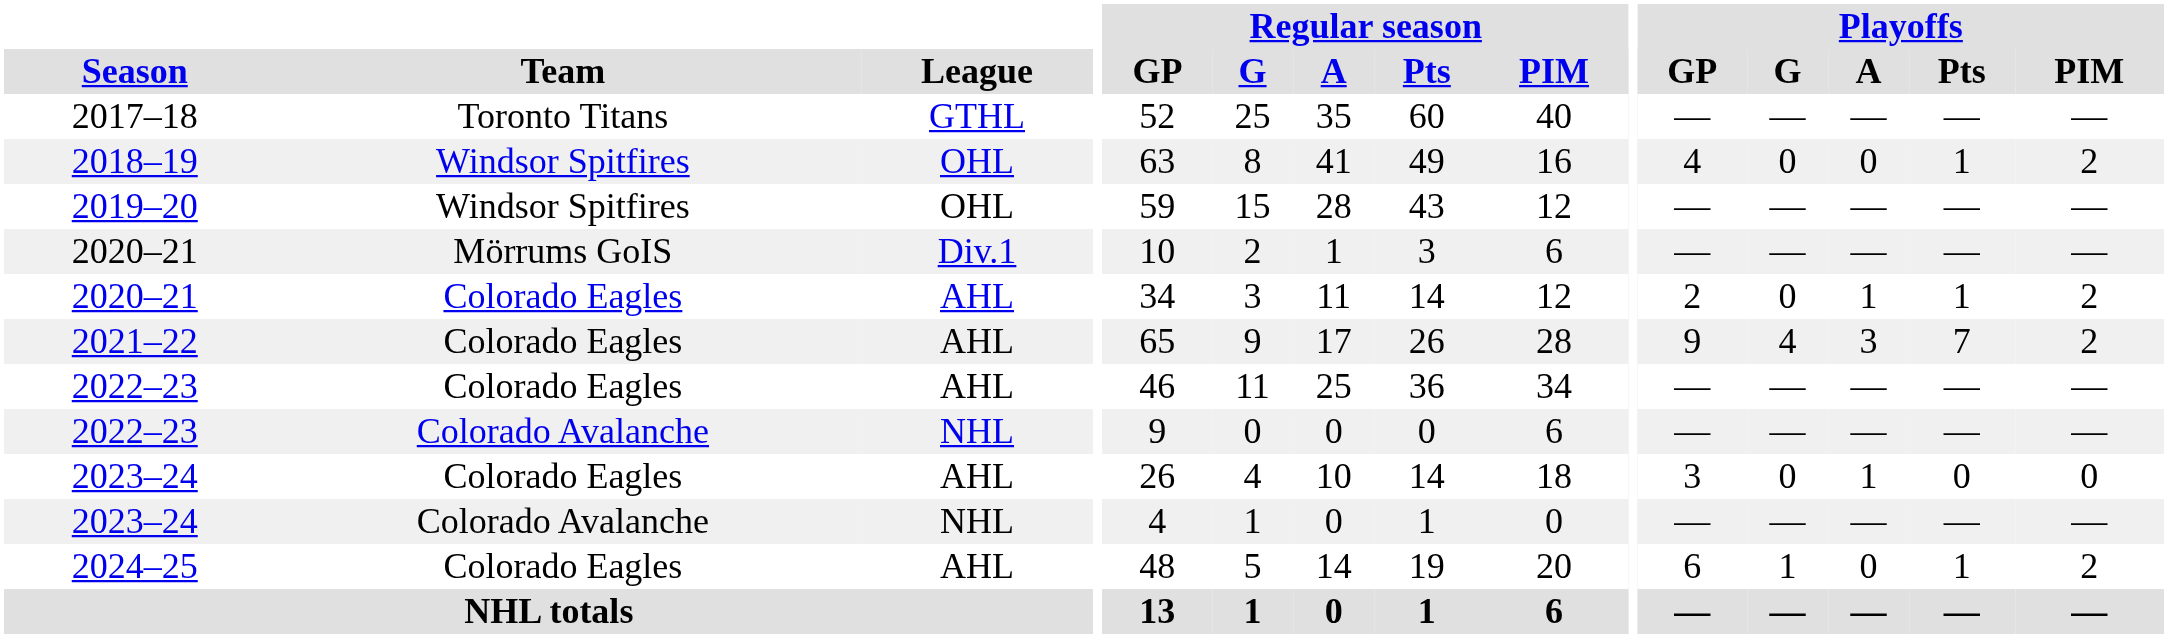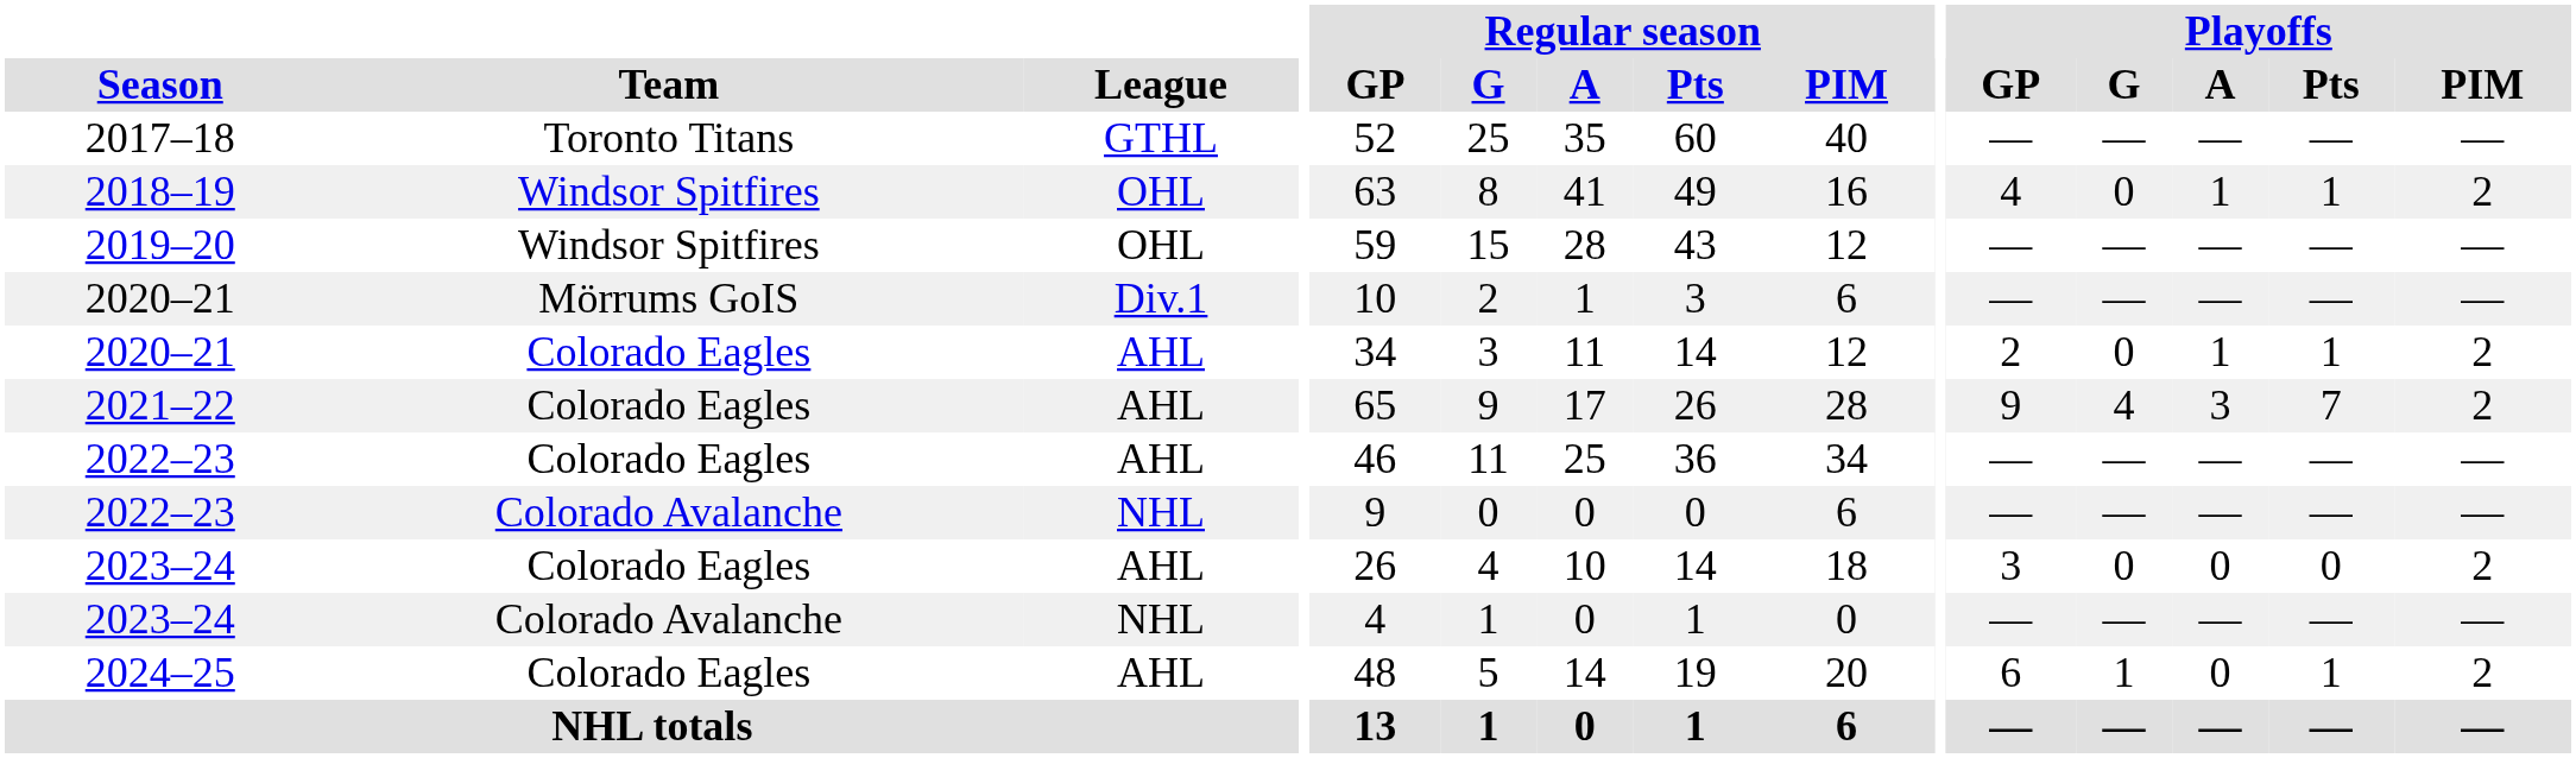2018–19 | Playoffs / A: 0 -> 1
2023–24 / Colorado Eagles | Playoffs / A: 1 -> 0
2023–24 / Colorado Eagles | Playoffs / PIM: 0 -> 2
